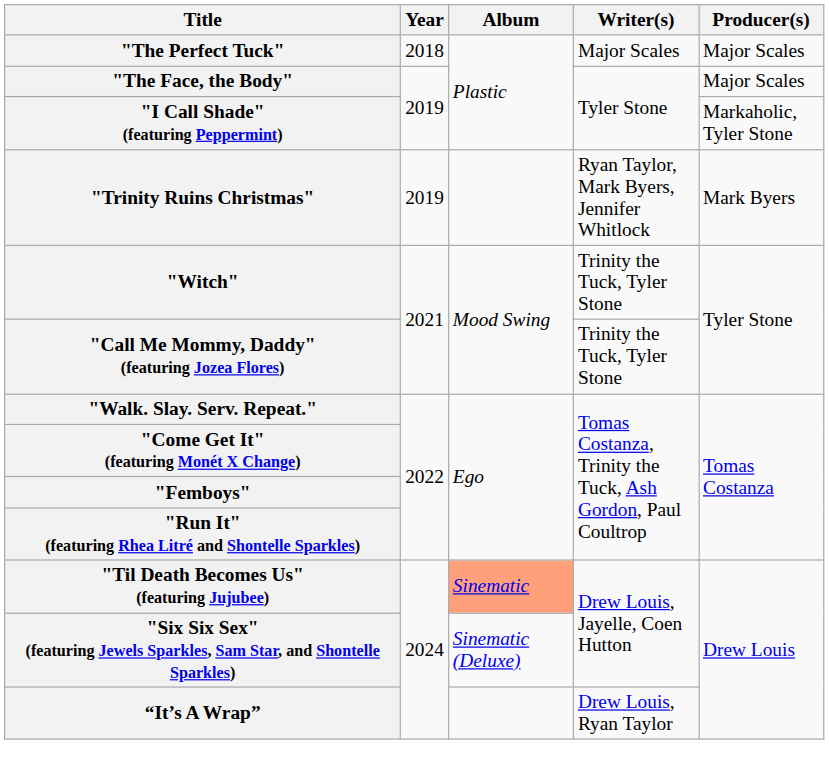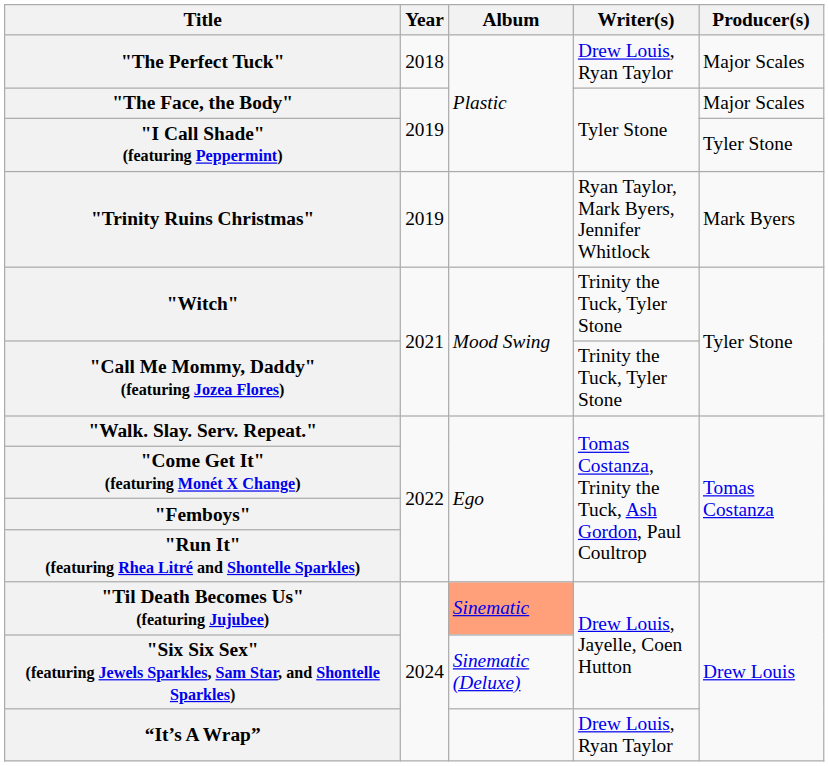"The Perfect Tuck" | Writer(s): Major Scales -> Drew Louis, Ryan Taylor
"I Call Shade" (featuring Peppermint) | Producer(s): Markaholic, Tyler Stone -> Tyler Stone
